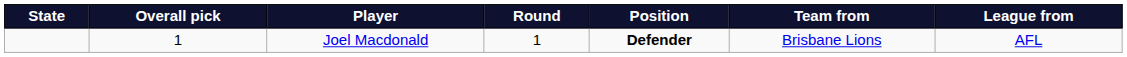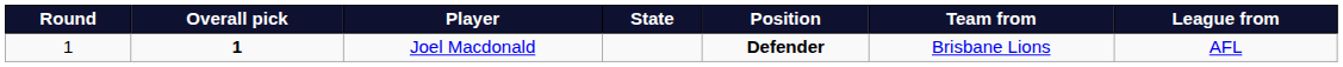columns swapped: Round <-> State
Joel Macdonald | Overall pick: normal -> bold
